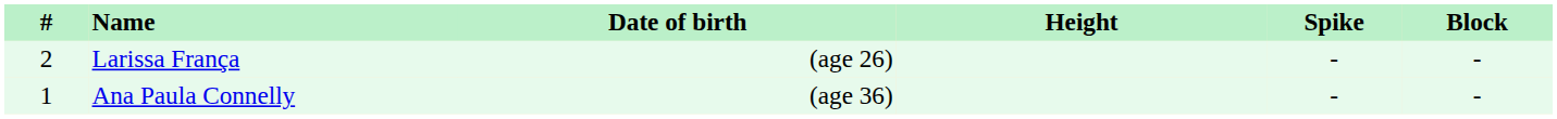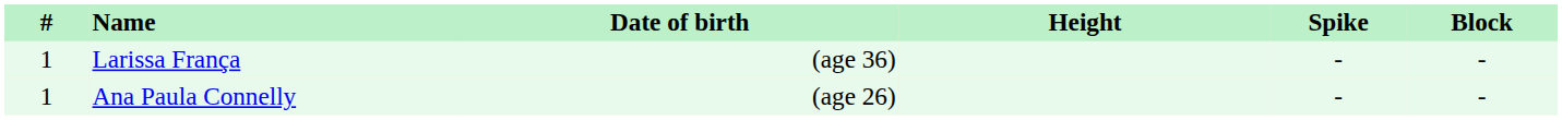Larissa França | #: 2 -> 1
Larissa França | Date of birth: (age 26) -> (age 36)
Ana Paula Connelly | Date of birth: (age 36) -> (age 26)
